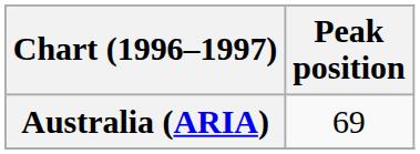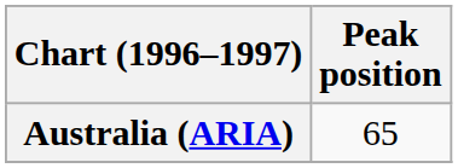Australia (ARIA) | Peak position: 69 -> 65
